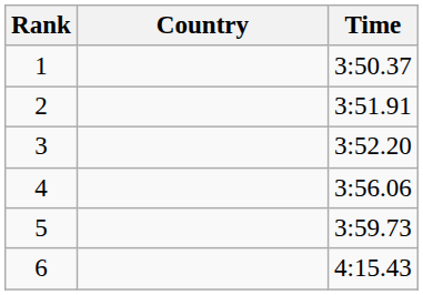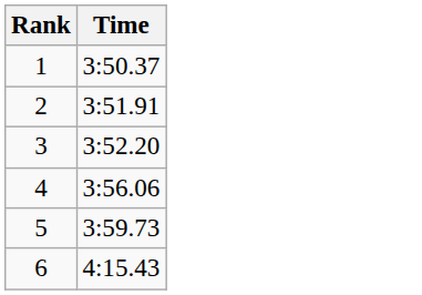- column: Country
